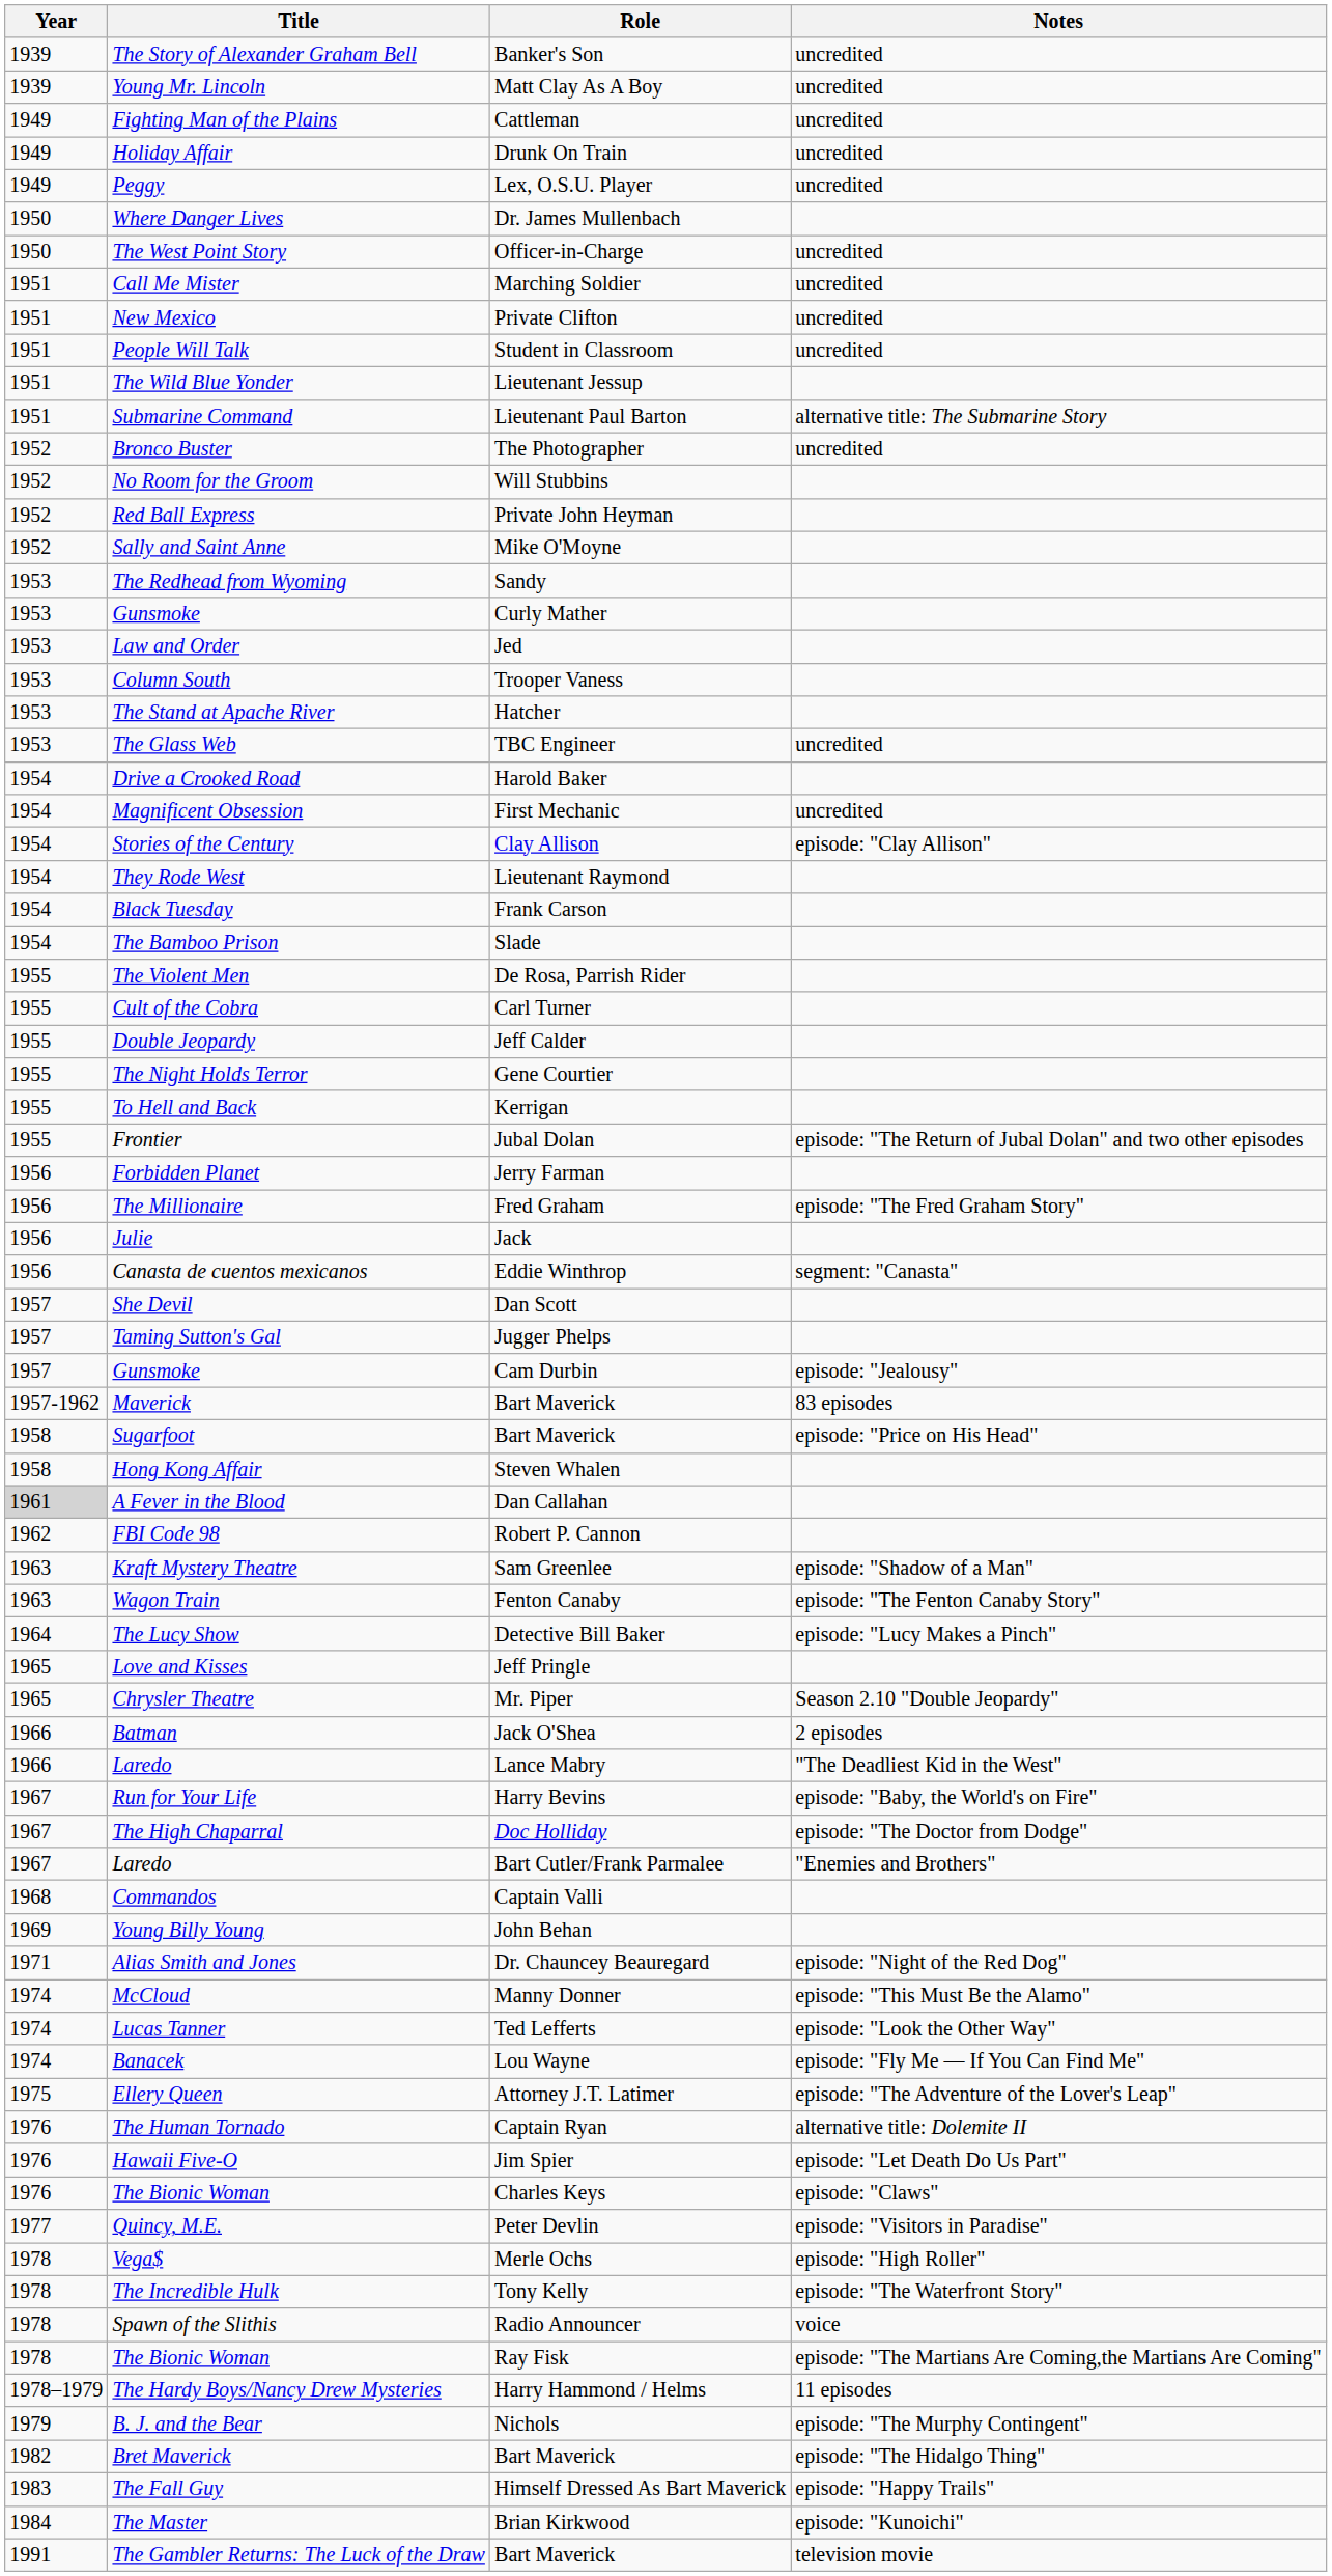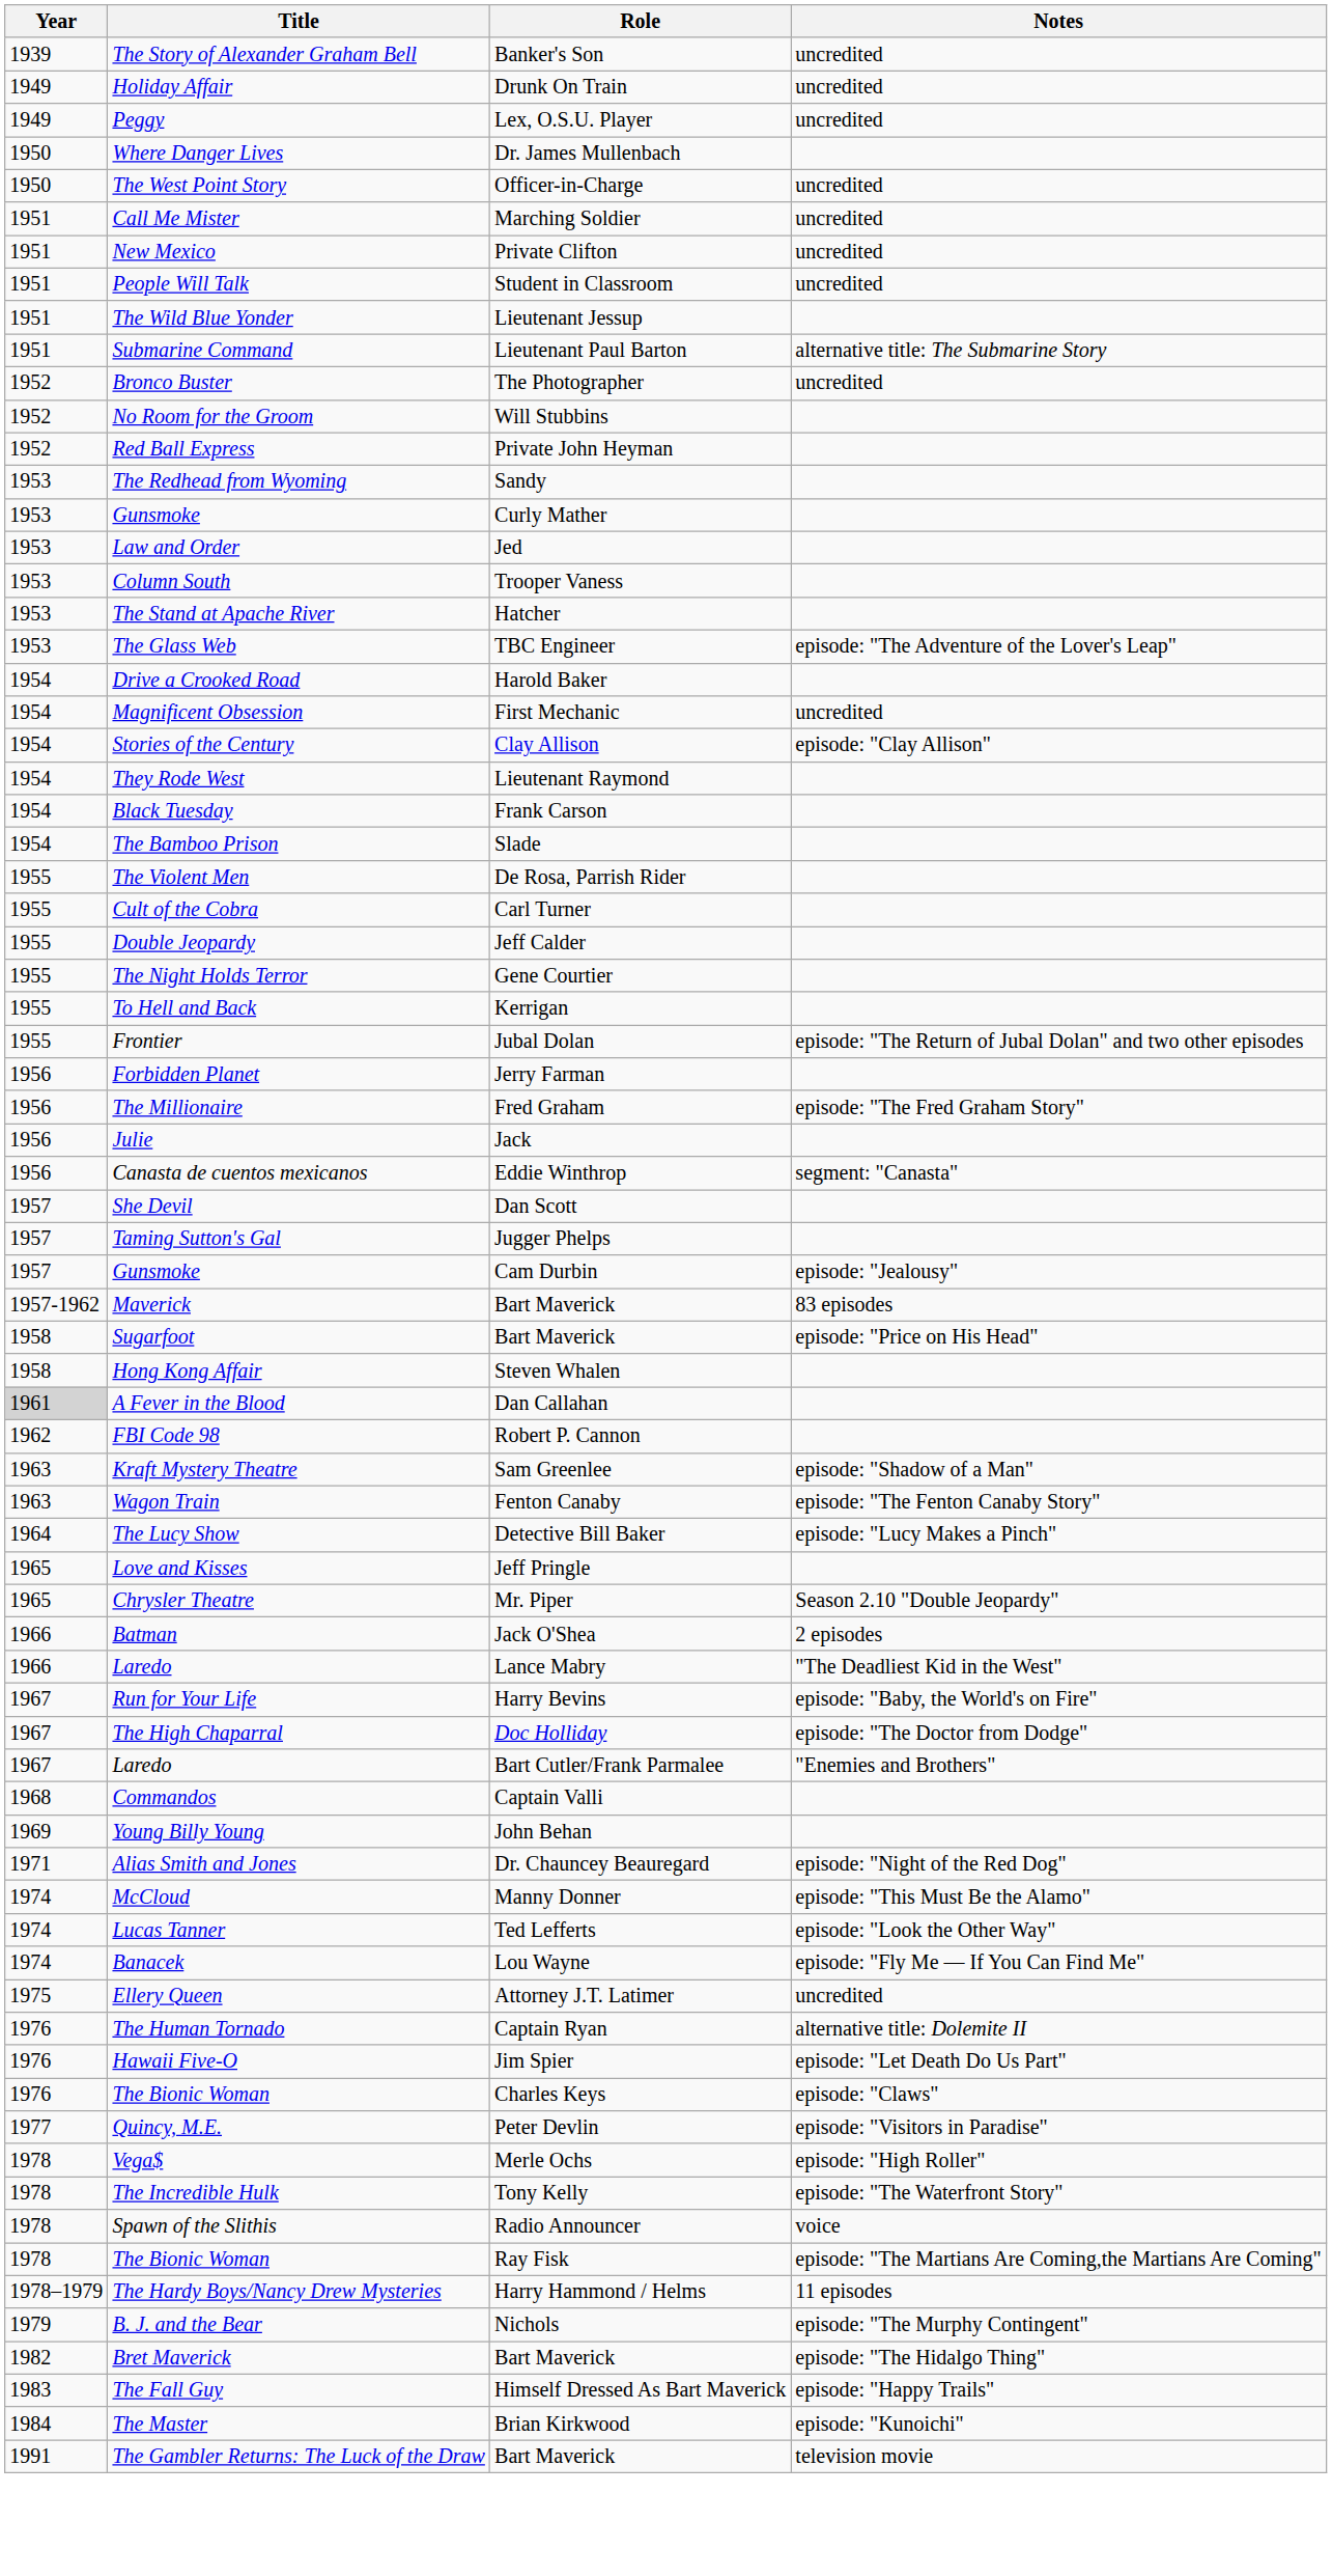- row: 1939 | Young Mr. Lincoln | Matt Clay As A Boy | uncredited
- row: 1949 | Fighting Man of the Plains | Cattleman | uncredited
- row: 1952 | Sally and Saint Anne | Mike O'Moyne
The Glass Web | Notes: uncredited -> episode: "The Adventure of the Lover's Leap"
Ellery Queen | Notes: episode: "The Adventure of the Lover's Leap" -> uncredited
